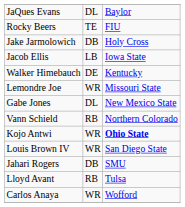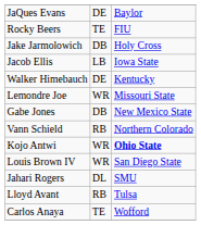JaQues Evans | column 2: DL -> DE
Gabe Jones | column 2: DL -> DB
Jahari Rogers | column 2: DB -> DL
Carlos Anaya | column 2: WR -> TE
